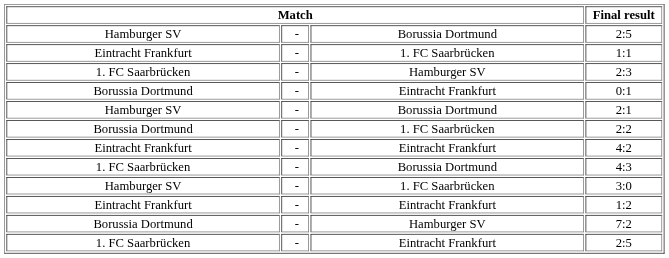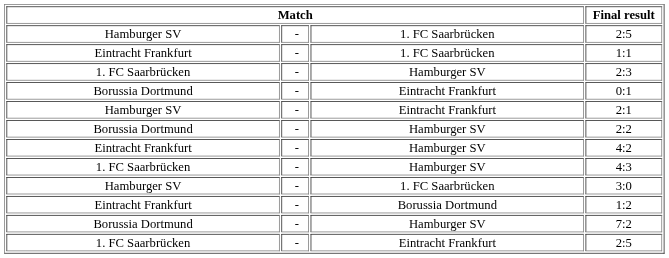Hamburger SV / 2:5 | column 3: Borussia Dortmund -> 1. FC Saarbrücken
2:1 | column 3: Borussia Dortmund -> Eintracht Frankfurt
2:2 | column 3: 1. FC Saarbrücken -> Hamburger SV
4:2 | column 3: Eintracht Frankfurt -> Hamburger SV
4:3 | column 3: Borussia Dortmund -> Hamburger SV
1:2 | column 3: Eintracht Frankfurt -> Borussia Dortmund
